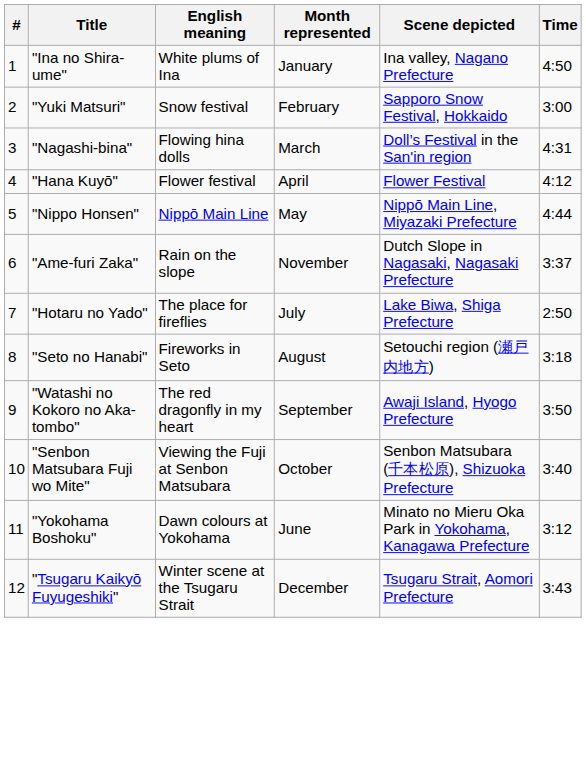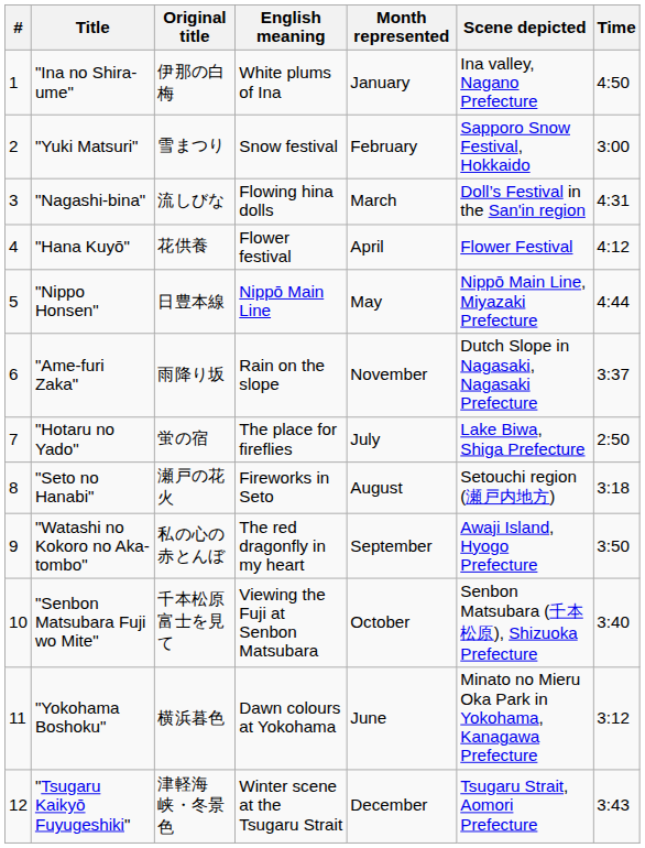+ column: Original title | 伊那の白梅 | 雪まつり | 流しびな | 花供養 | 日豊本線 | 雨降り坂 | 蛍の宿 | 瀬戸の花火 | 私の心の赤とんぼ | 千本松原富士を見て | 横浜暮色 | 津軽海峡・冬景色
